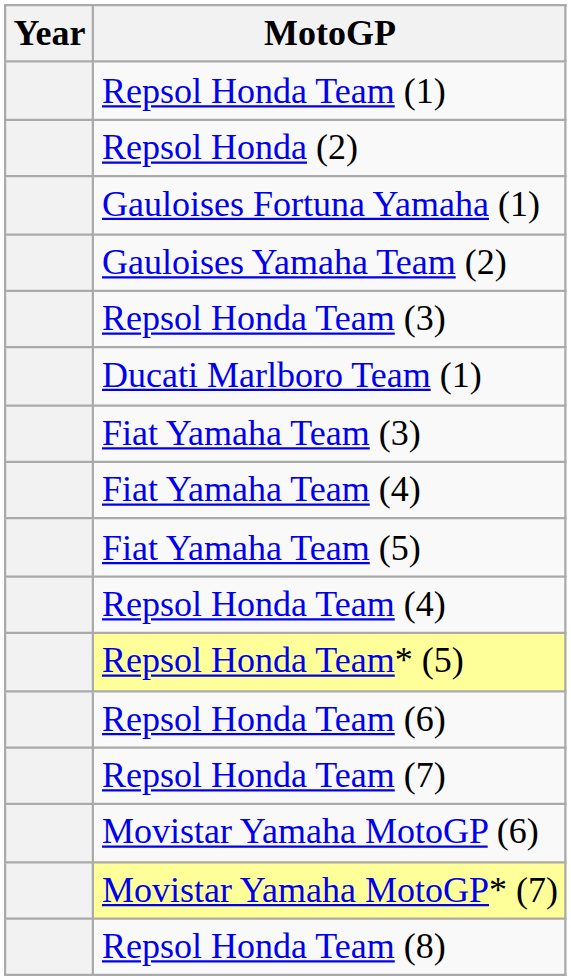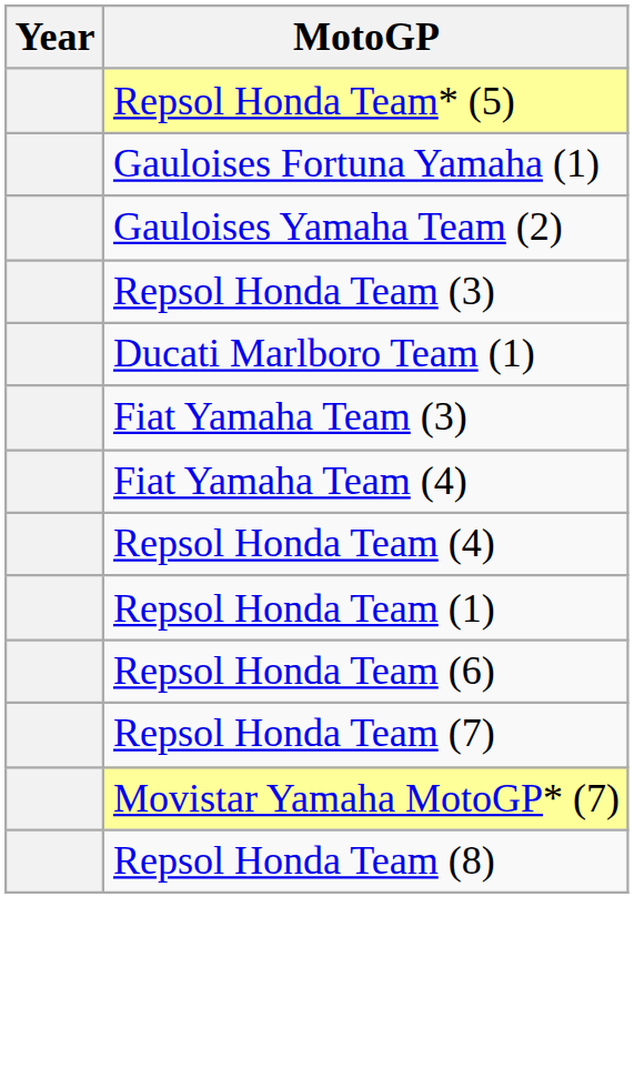rows swapped: Repsol Honda Team (1) <-> Repsol Honda Team* (5)
- row: Repsol Honda (2)
- row: Fiat Yamaha Team (5)
- row: Movistar Yamaha MotoGP (6)
